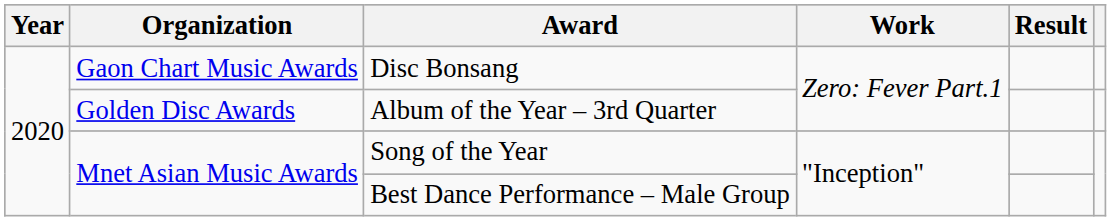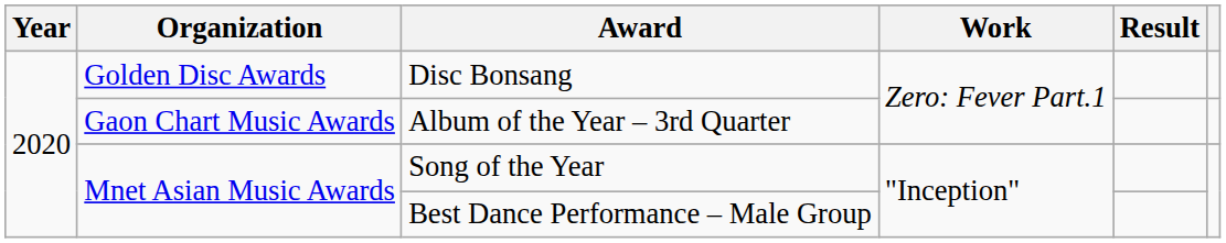Disc Bonsang | Organization: Gaon Chart Music Awards -> Golden Disc Awards
Album of the Year – 3rd Quarter | Organization: Golden Disc Awards -> Gaon Chart Music Awards
